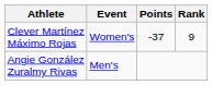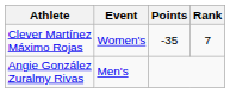Clever Martínez Máximo Rojas | Points: -37 -> -35
Clever Martínez Máximo Rojas | Rank: 9 -> 7
